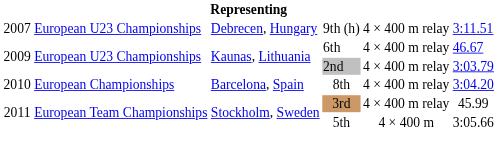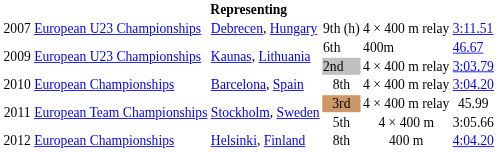6th | column 5: 4 × 400 m relay -> 400m
+ row: 2012 | European Championships | Helsinki, Finland | 8th | 400 m | 4:04.20
